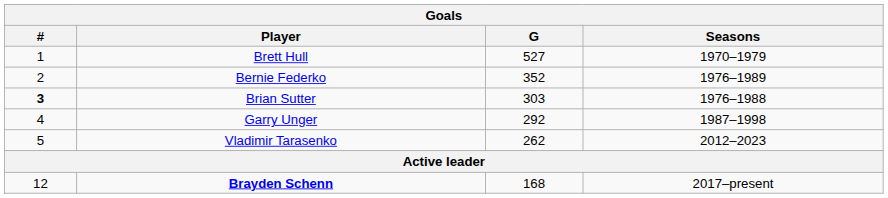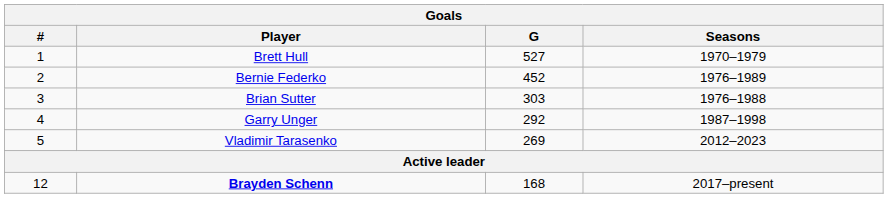Bernie Federko | G: 352 -> 452
Brian Sutter | #: bold -> normal
Vladimir Tarasenko | G: 262 -> 269
